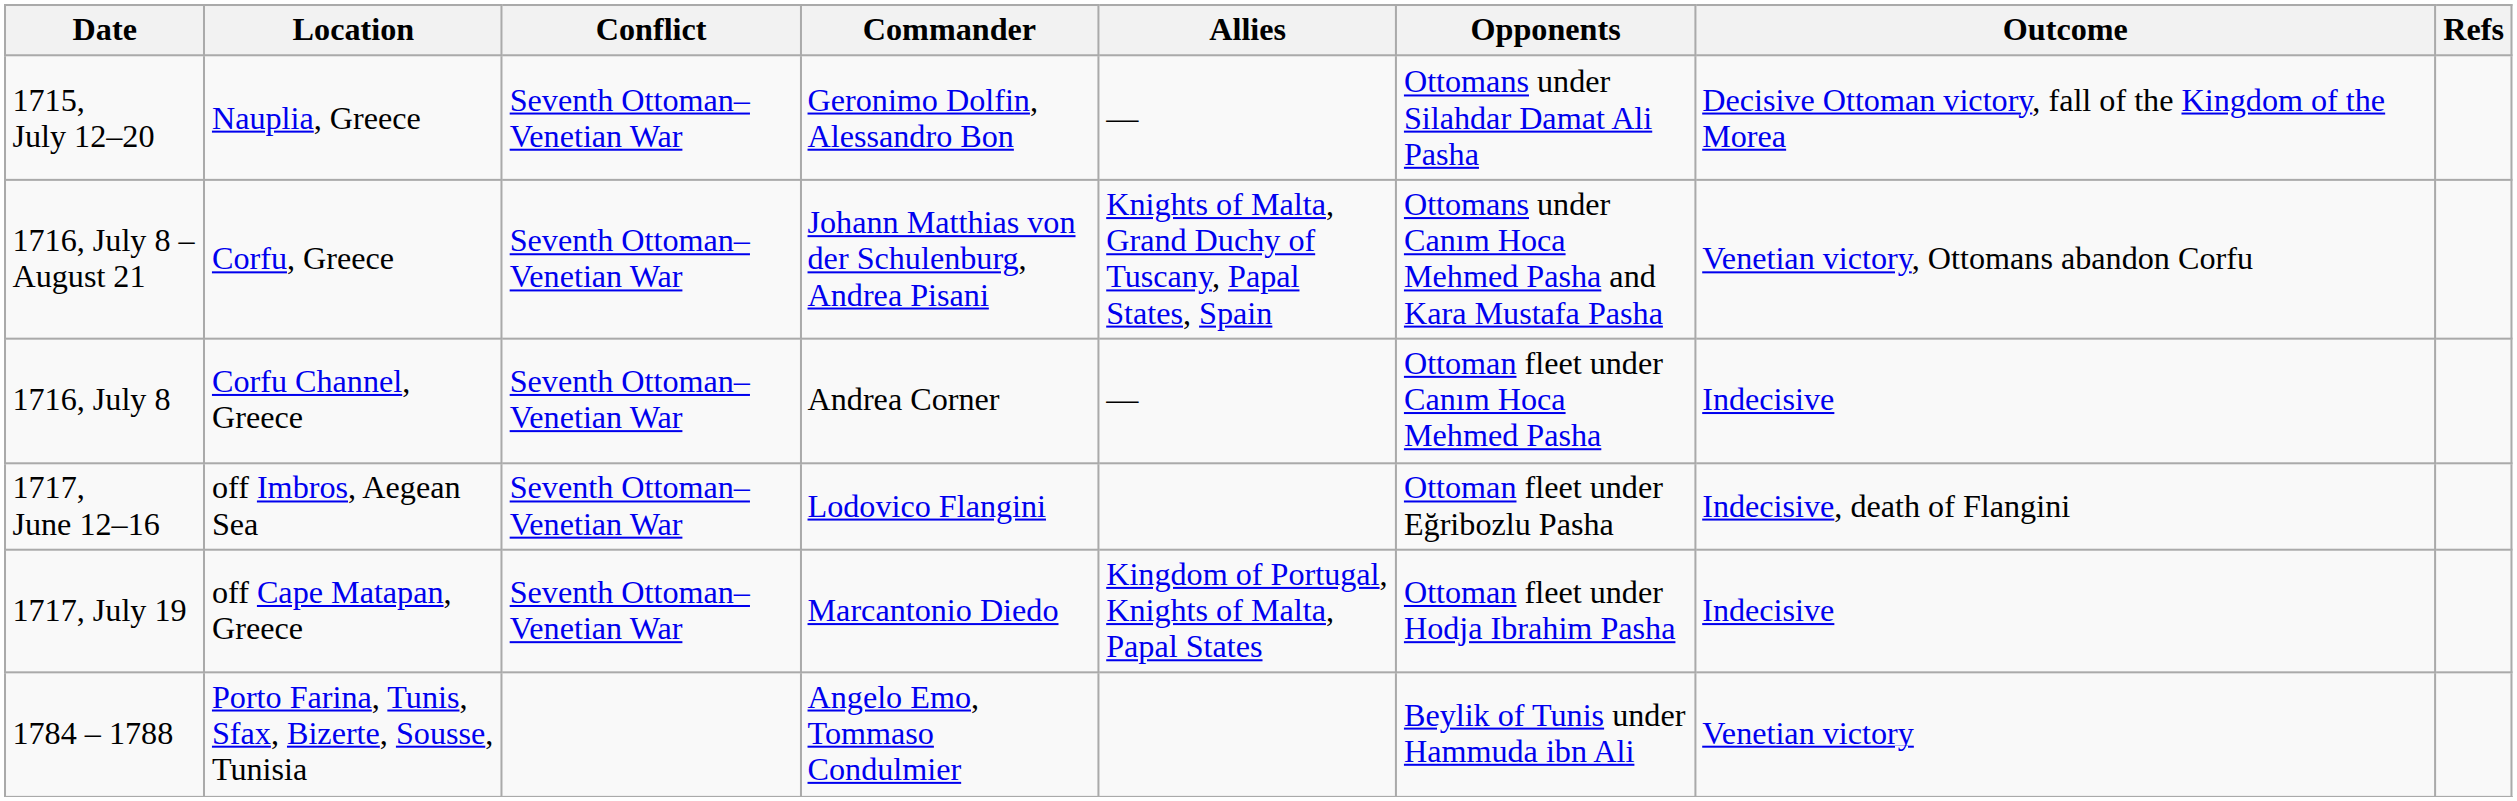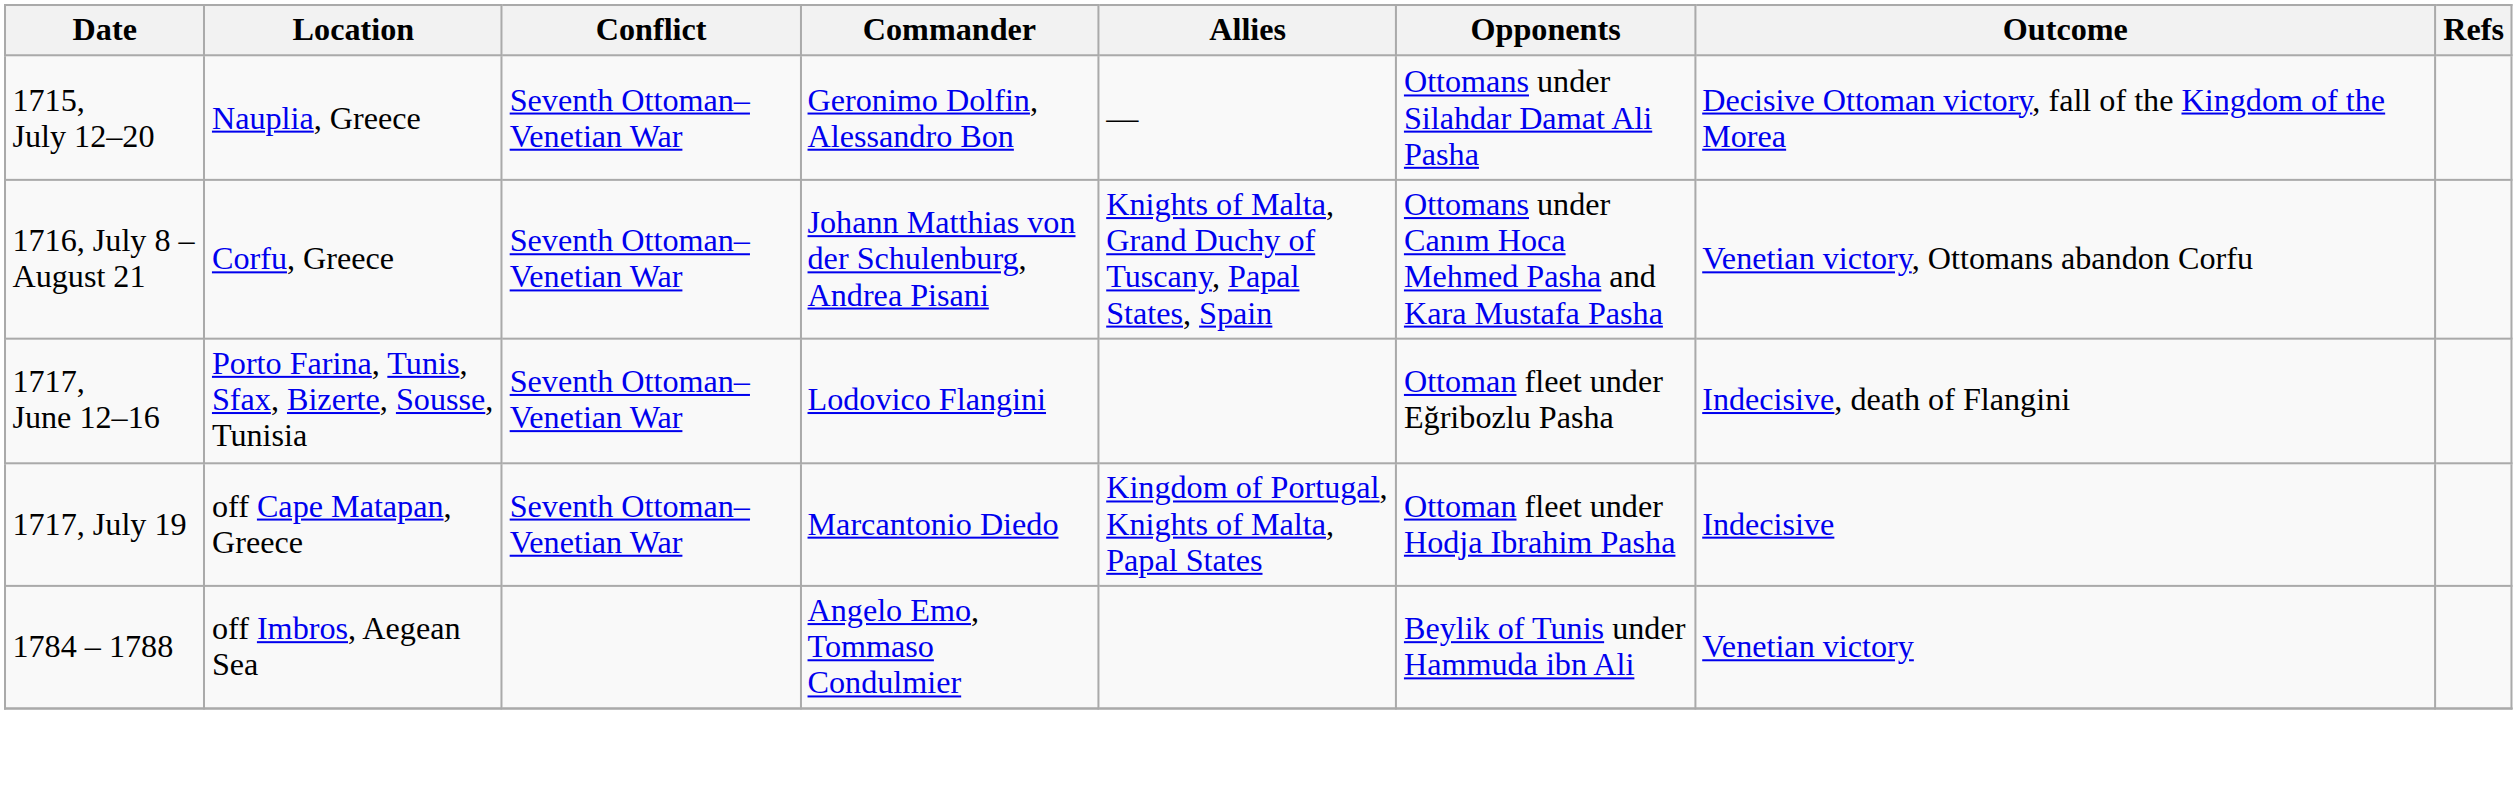- row: 1716, July 8 | Corfu Channel, Greece | Seventh Ottoman–Venetian War | Andrea Corner | — | Ottoman fleet under Canım Hoca Mehmed Pasha | Indecisive
1717, June 12–16 | Location: off Imbros, Aegean Sea -> Porto Farina, Tunis, Sfax, Bizerte, Sousse, Tunisia
1784 – 1788 | Location: Porto Farina, Tunis, Sfax, Bizerte, Sousse, Tunisia -> off Imbros, Aegean Sea
